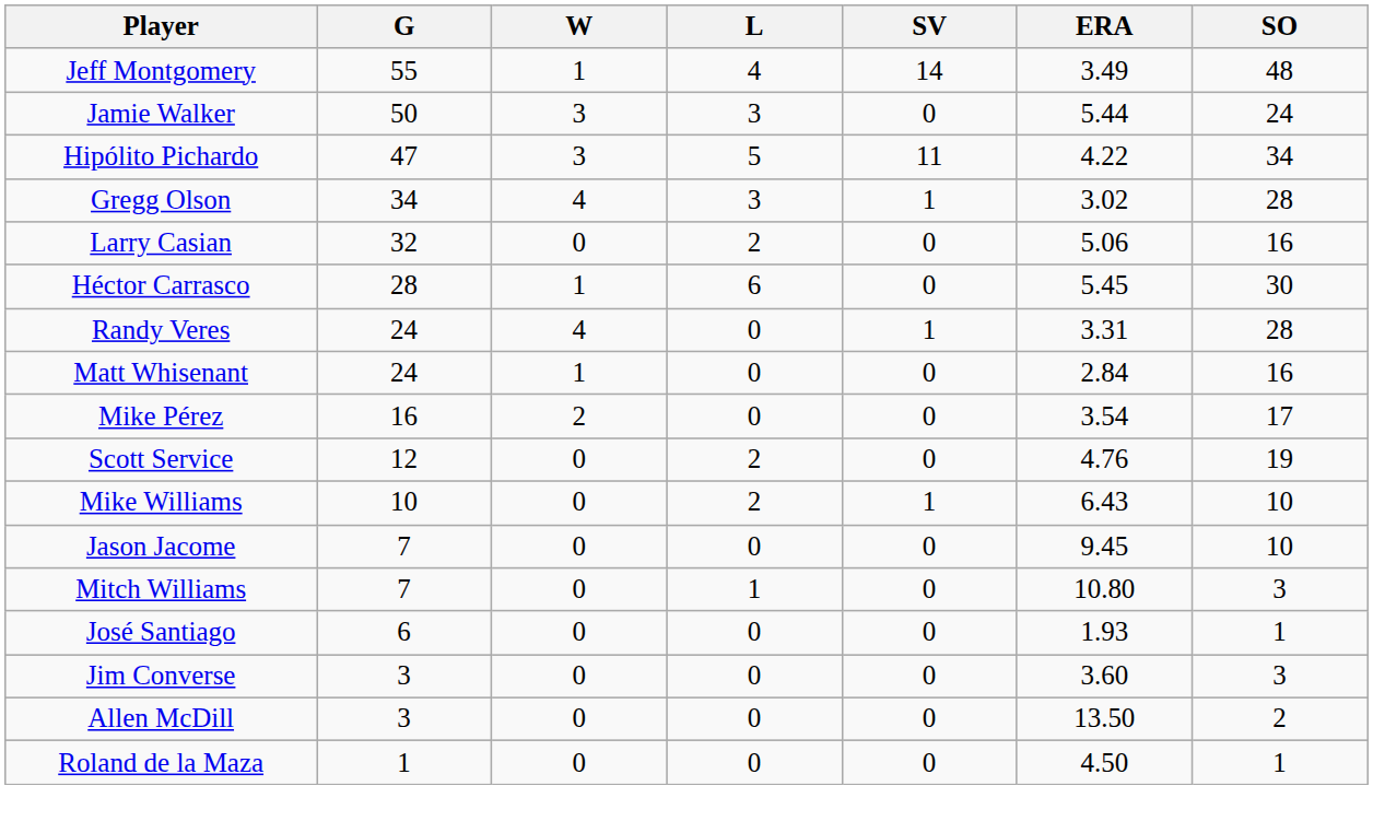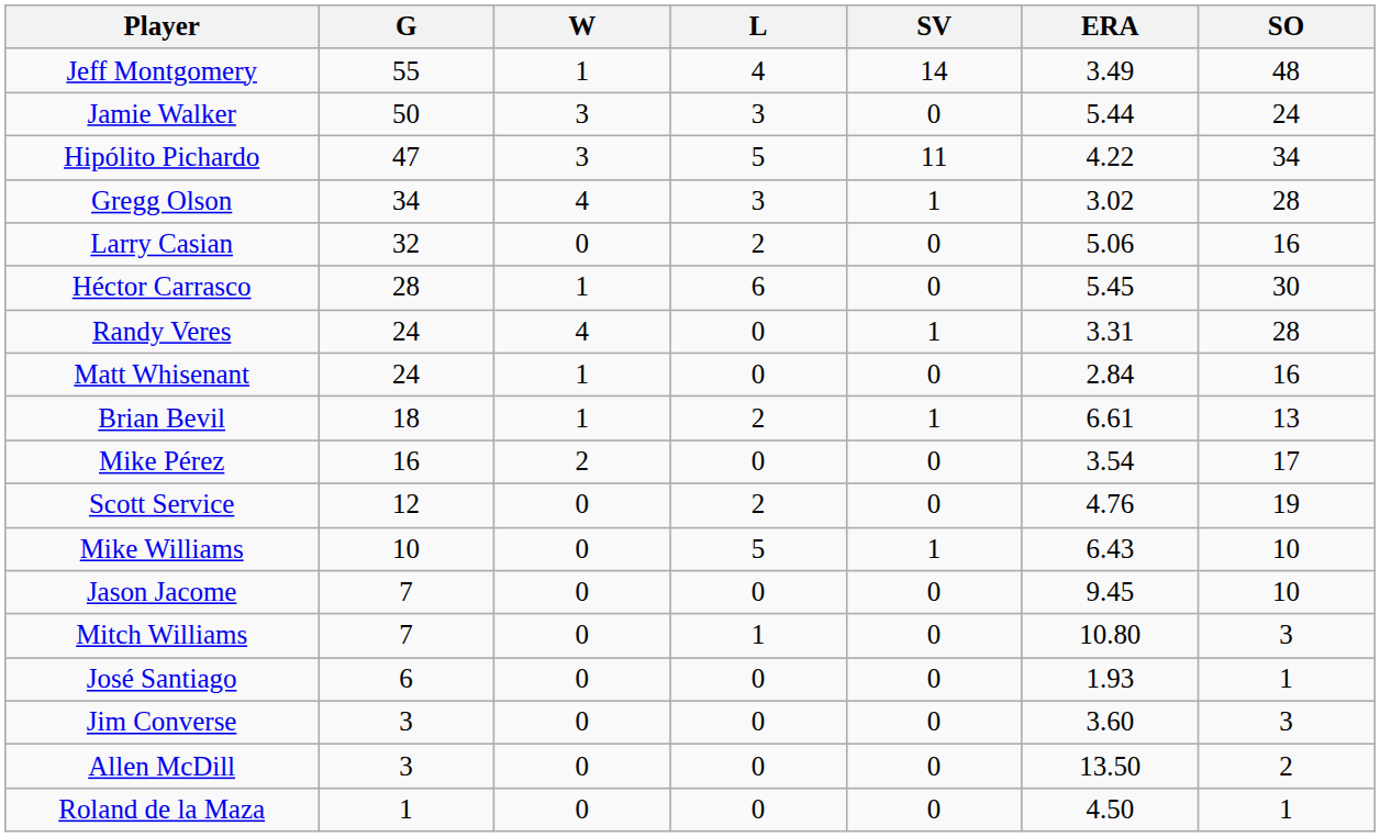+ row: Brian Bevil | 18 | 1 | 2 | 1 | 6.61 | 13
Mike Williams | L: 2 -> 5
